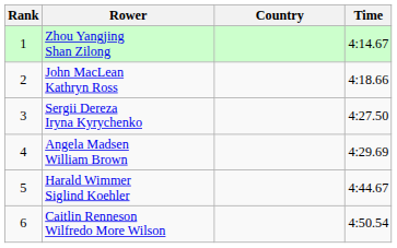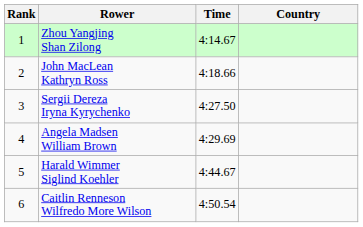columns swapped: Country <-> Time
